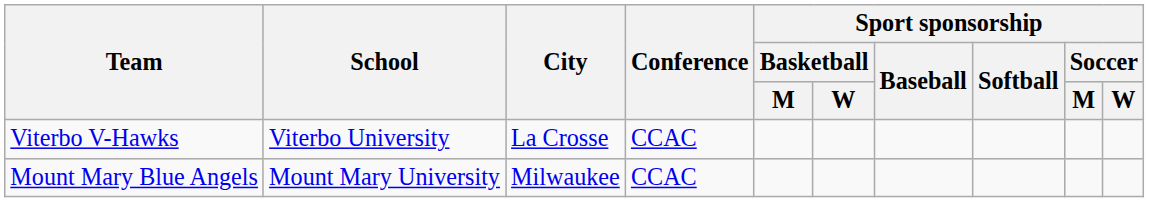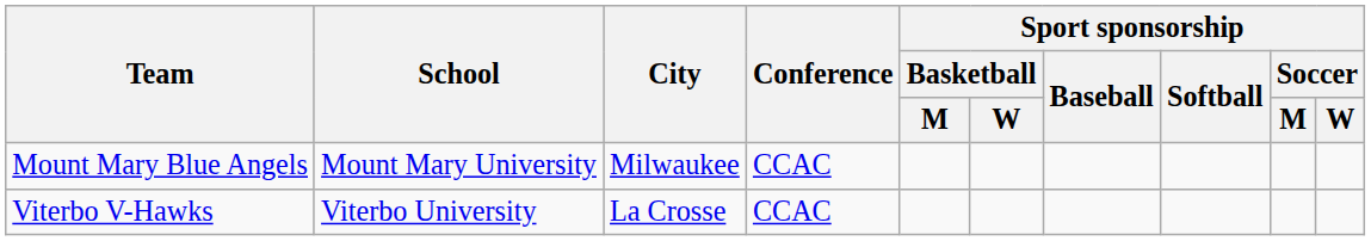rows swapped: Mount Mary Blue Angels <-> Viterbo V-Hawks
